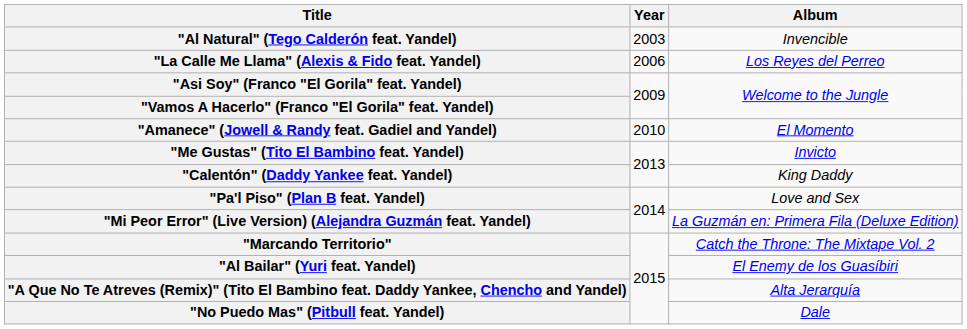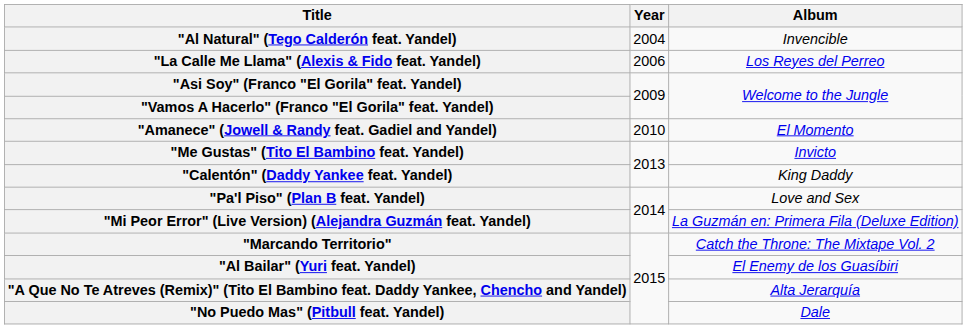"Al Natural" (Tego Calderón feat. Yandel) | Year: 2003 -> 2004
